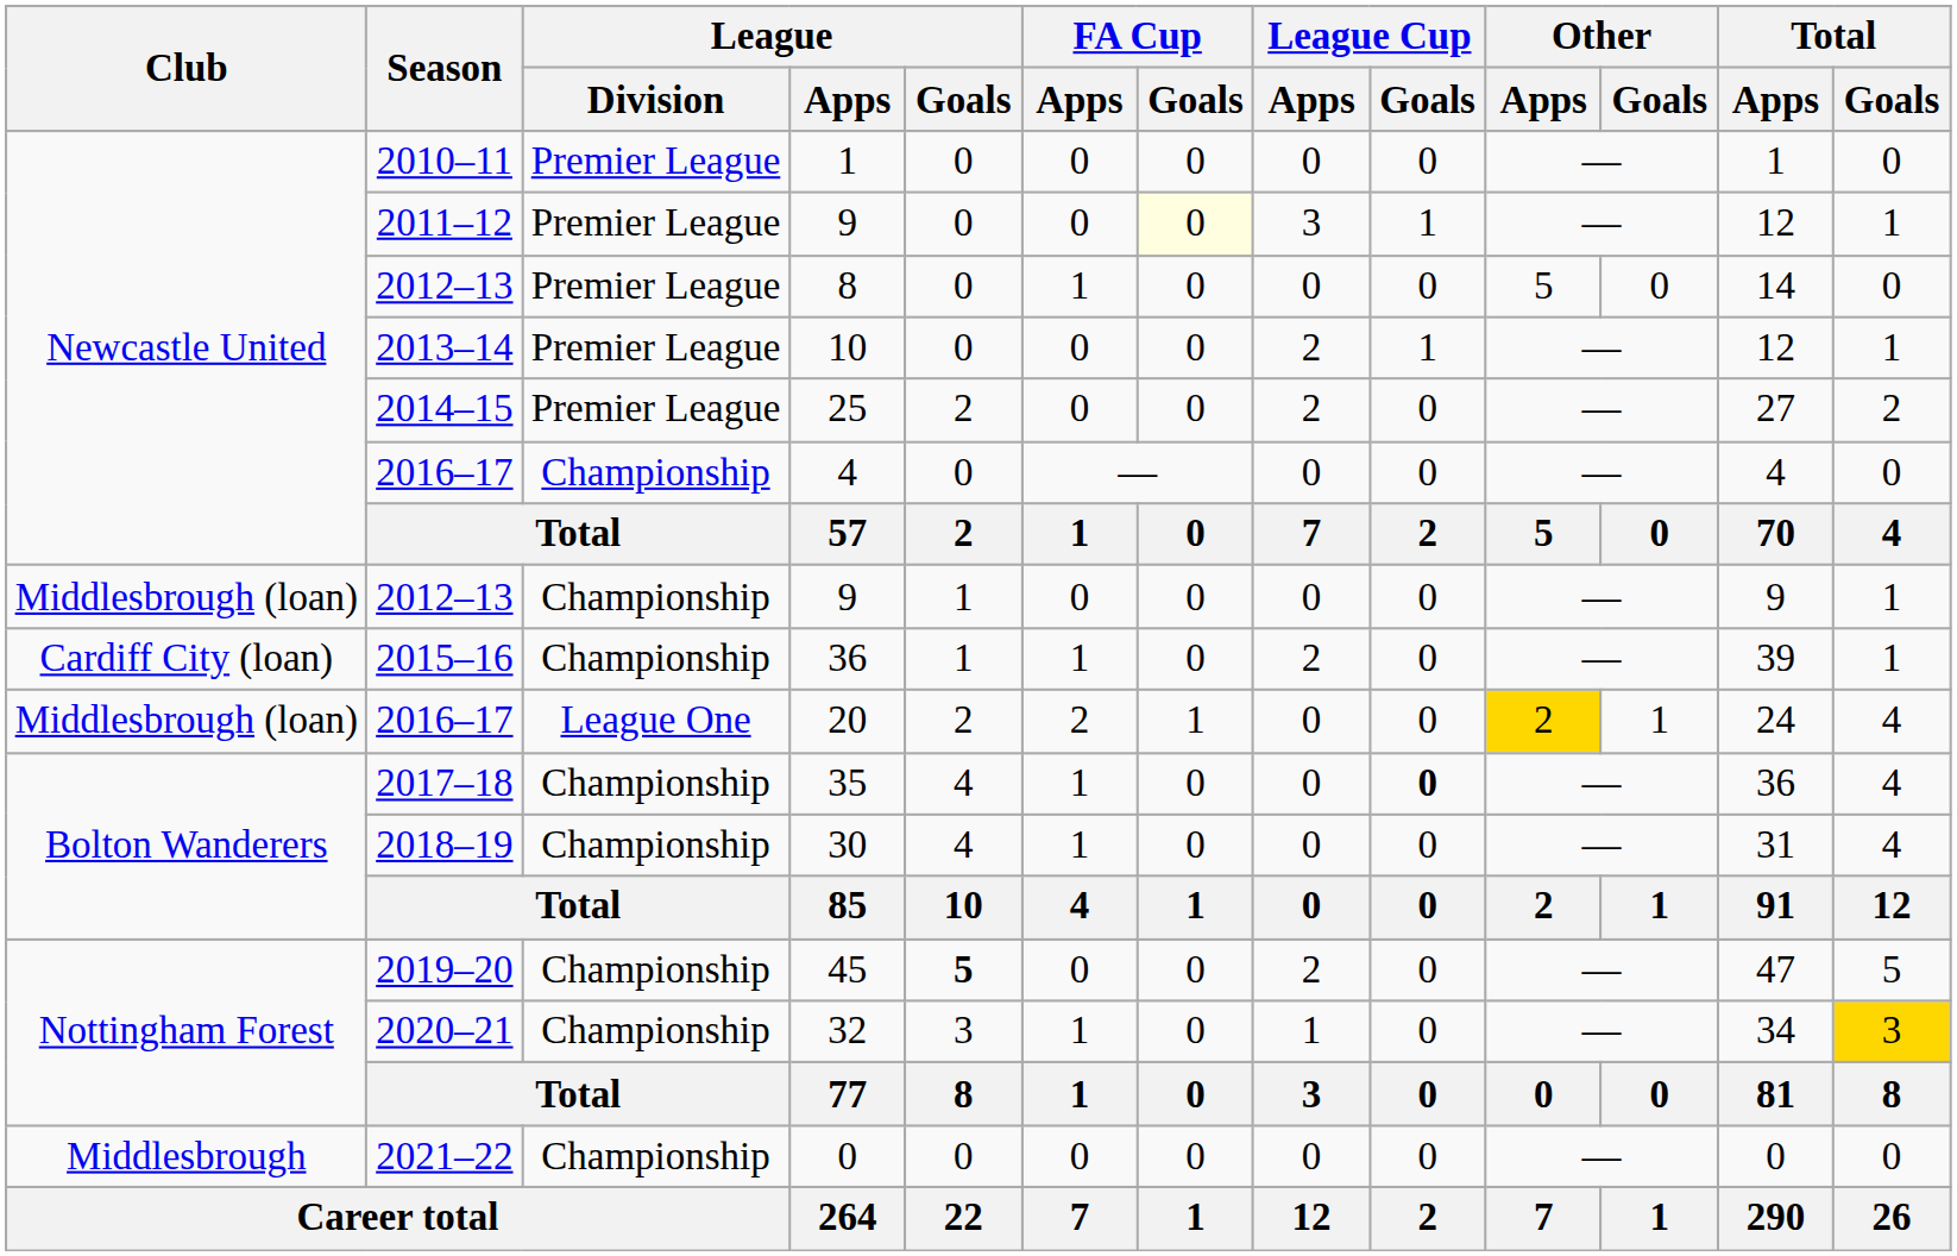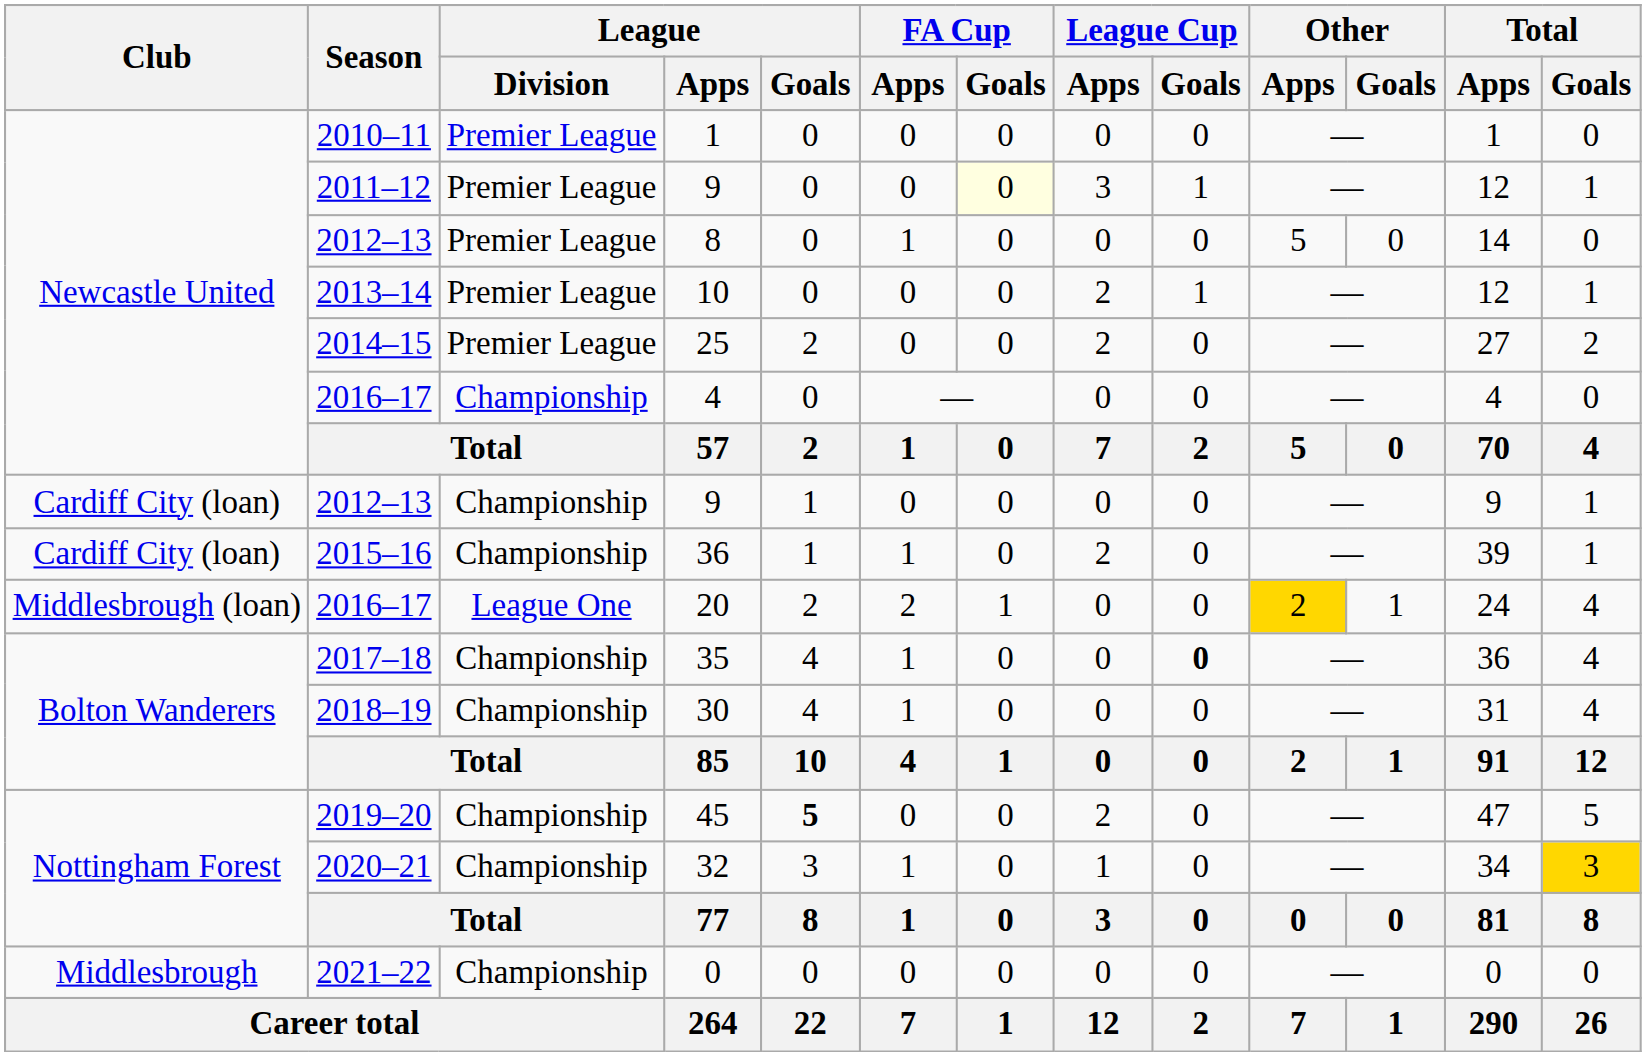2012–13 / 9 | Club: Middlesbrough (loan) -> Cardiff City (loan)
